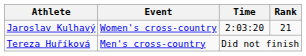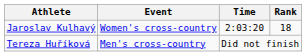Jaroslav Kulhavý | Rank: 21 -> 18
